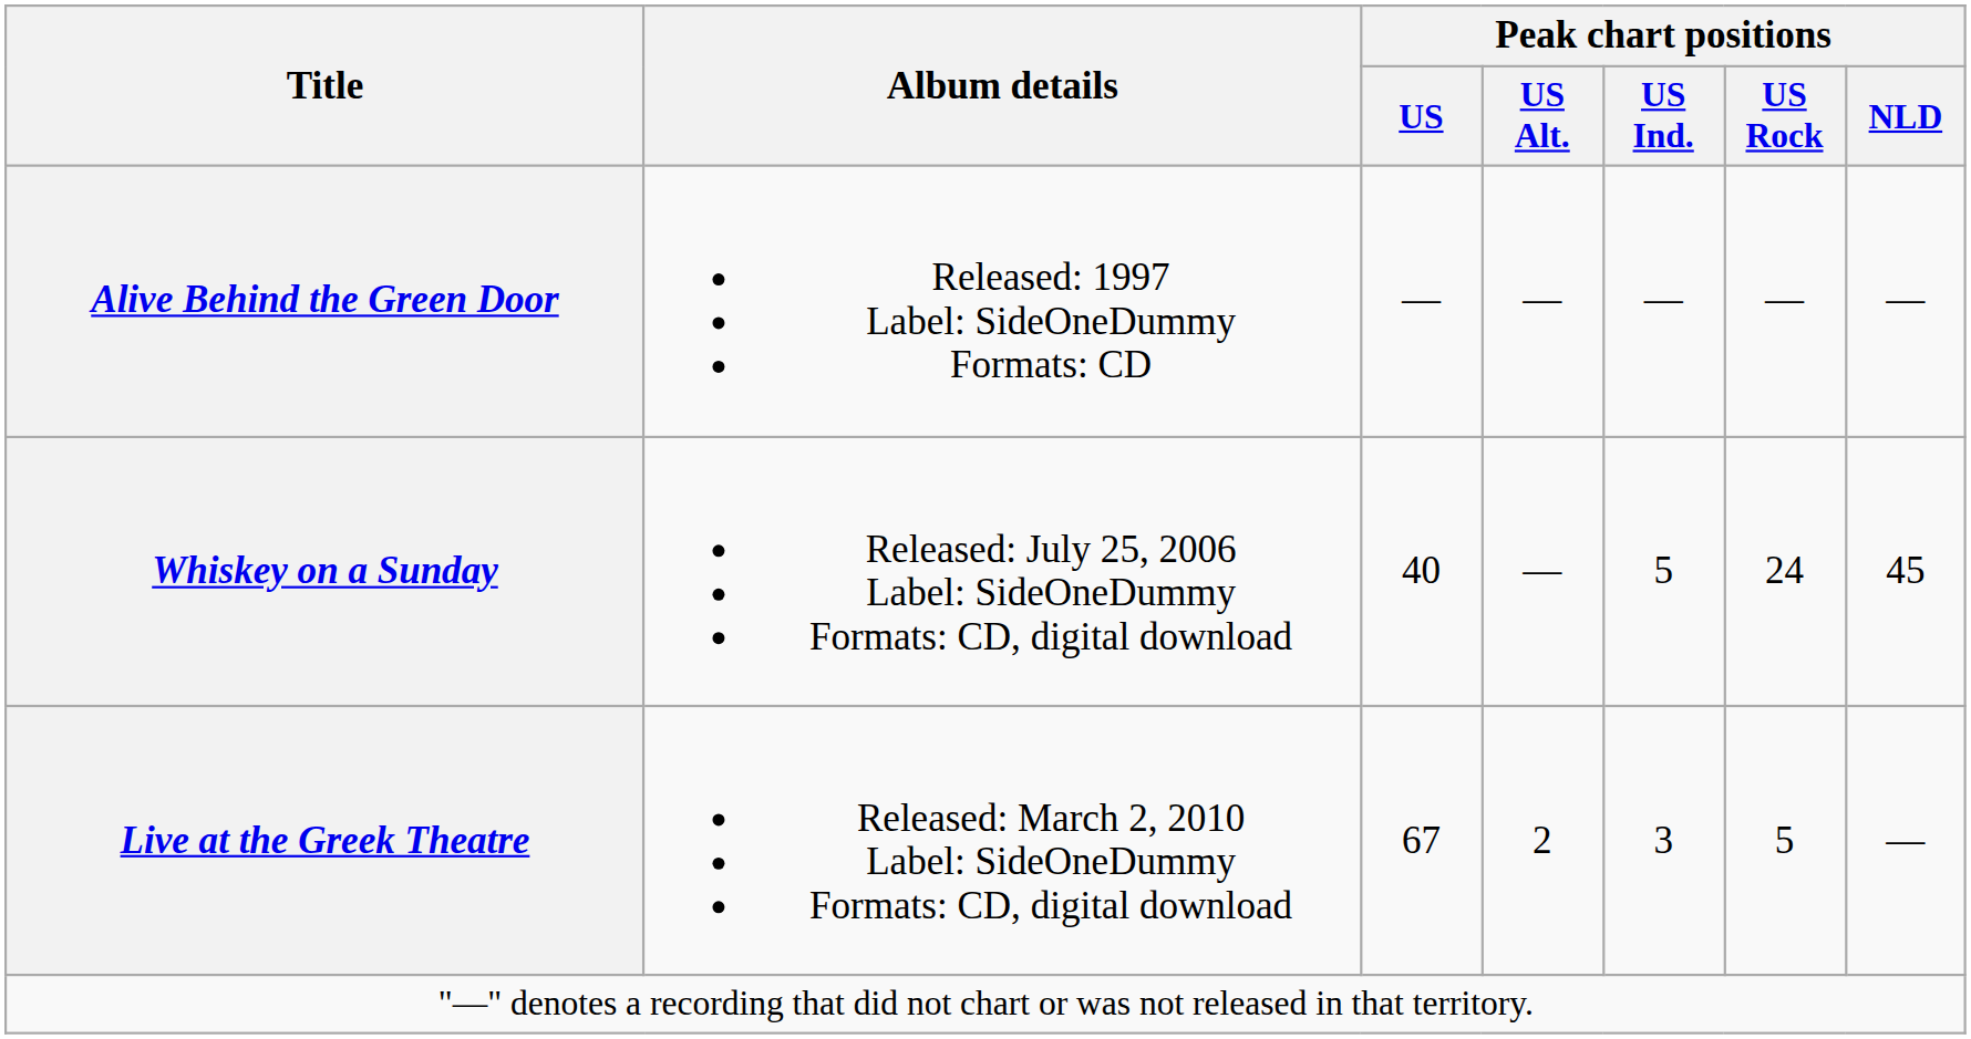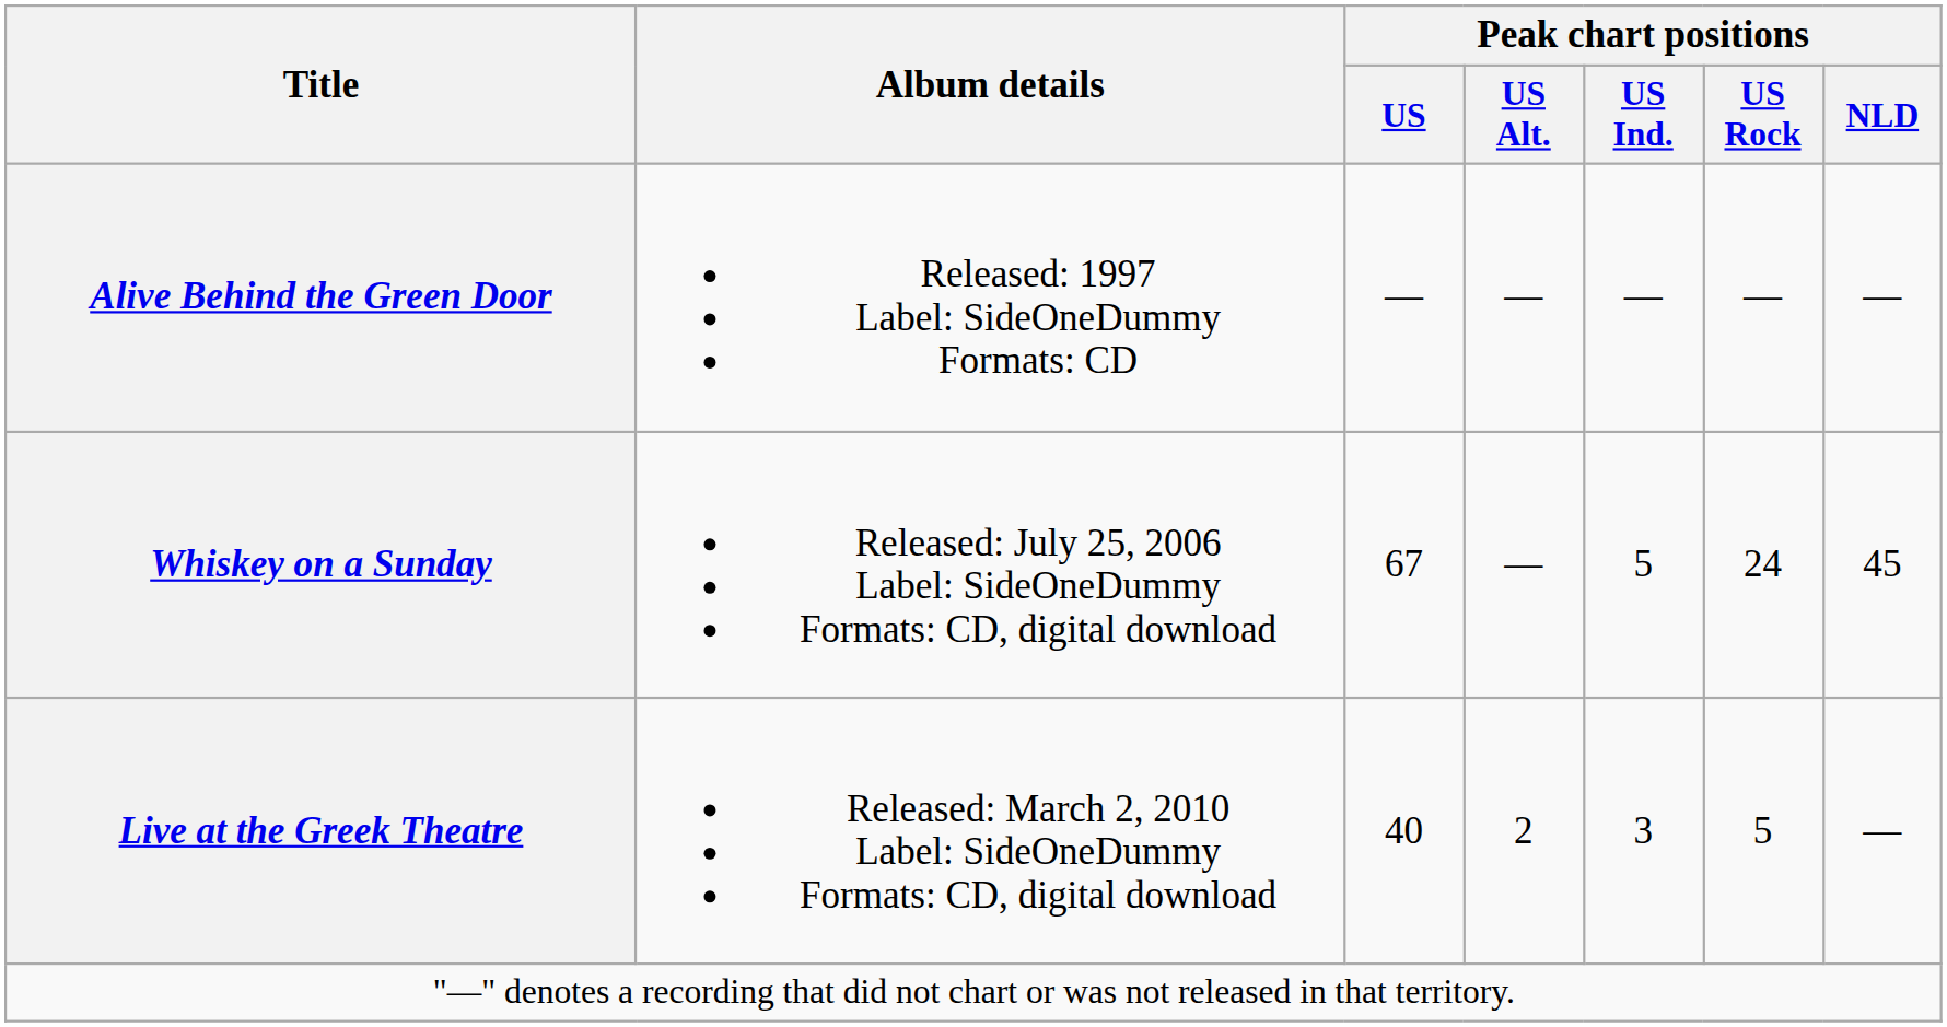Whiskey on a Sunday | Peak chart positions / US: 40 -> 67
Live at the Greek Theatre | Peak chart positions / US: 67 -> 40
